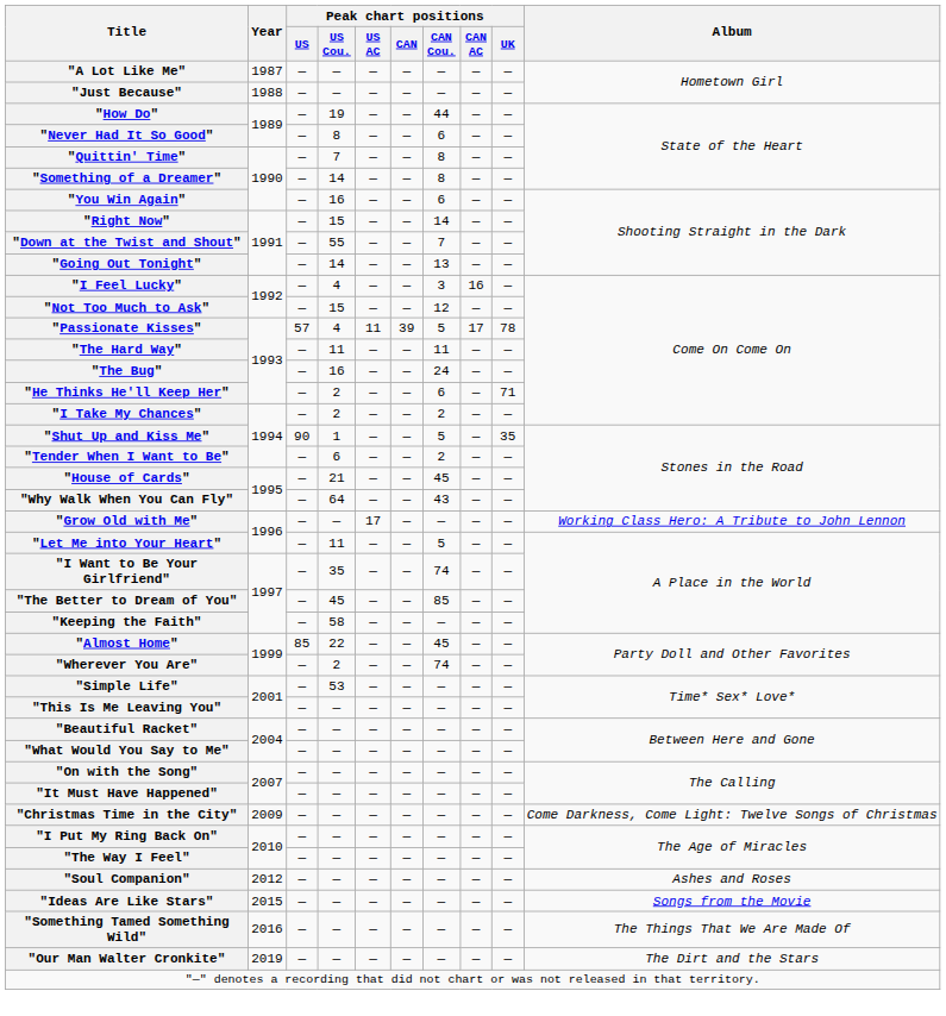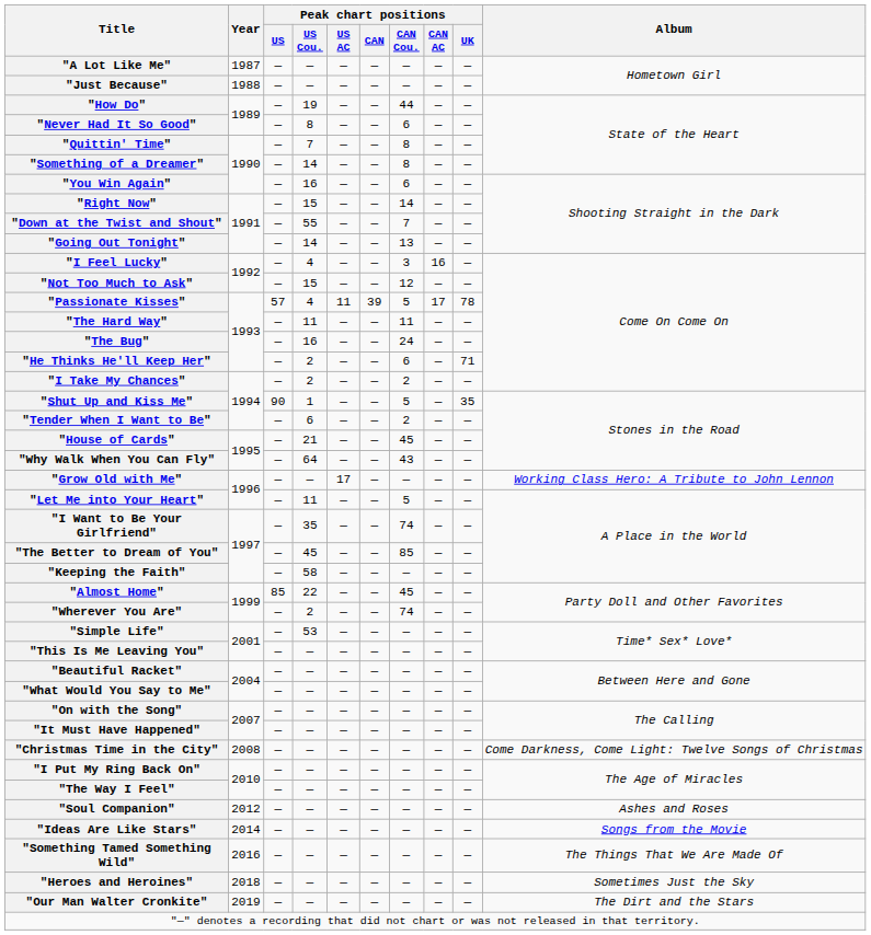"Christmas Time in the City" | Year: 2009 -> 2008
"Ideas Are Like Stars" | Year: 2015 -> 2014
+ row: "Heroes and Heroines" | 2018 | — | — | — | — | — | — | — | Sometimes Just the Sky
